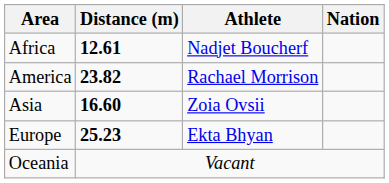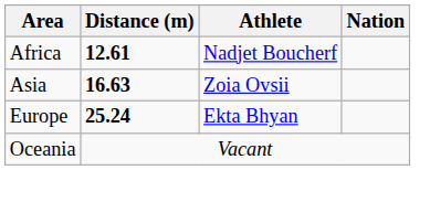- row: America | 23.82 | Rachael Morrison
Asia | Distance (m): 16.60 -> 16.63
Europe | Distance (m): 25.23 -> 25.24
